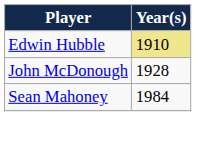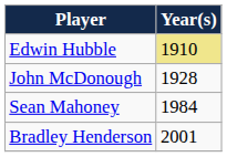+ row: Bradley Henderson | 2001
